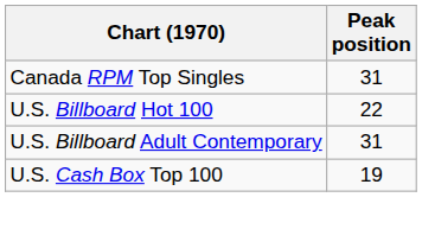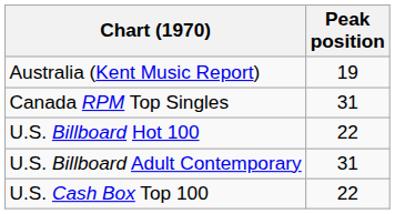+ row: Australia (Kent Music Report) | 19
U.S. Cash Box Top 100 | Peak position: 19 -> 22
